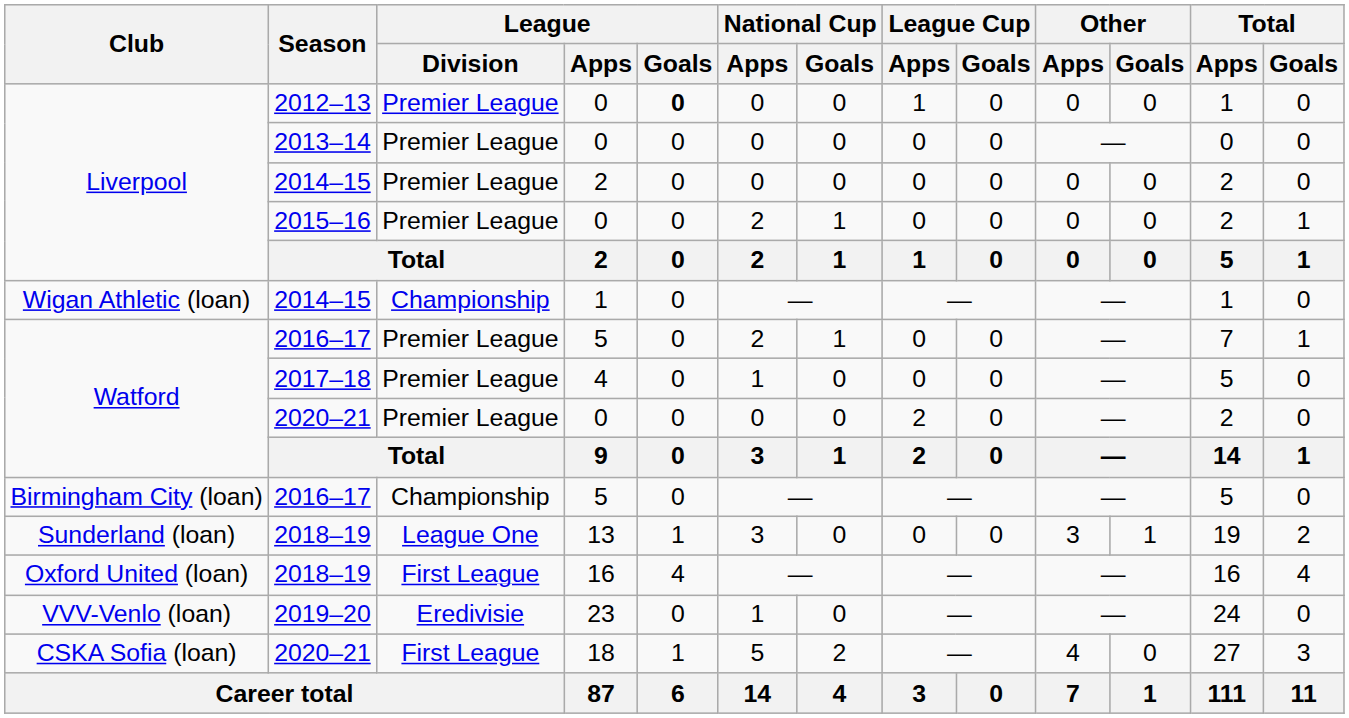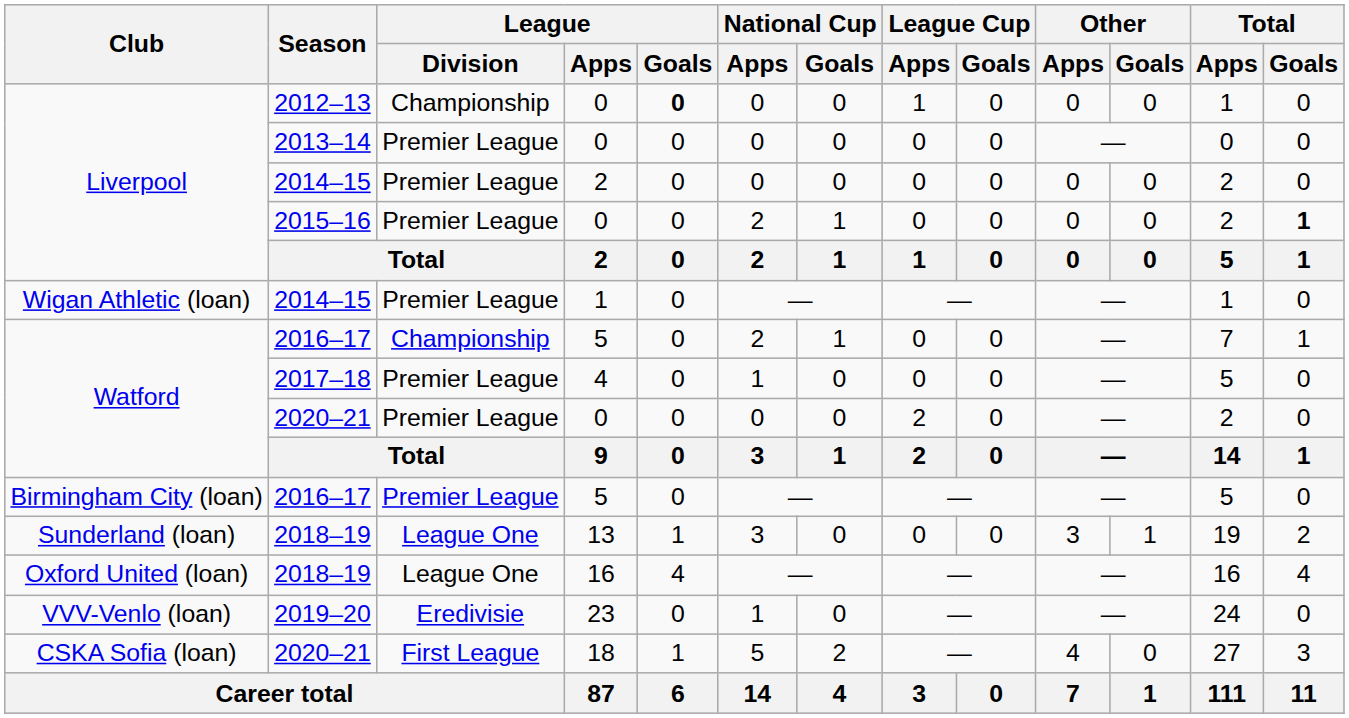2012–13 | League / Division: Premier League -> Championship
2015–16 | Total / Goals: normal -> bold
Wigan Athletic (loan) / 2014–15 | League / Division: Championship -> Premier League
Watford / 2016–17 | League / Division: Premier League -> Championship
Birmingham City (loan) / 2016–17 | League / Division: Championship -> Premier League
Oxford United (loan) / 2018–19 | League / Division: First League -> League One
